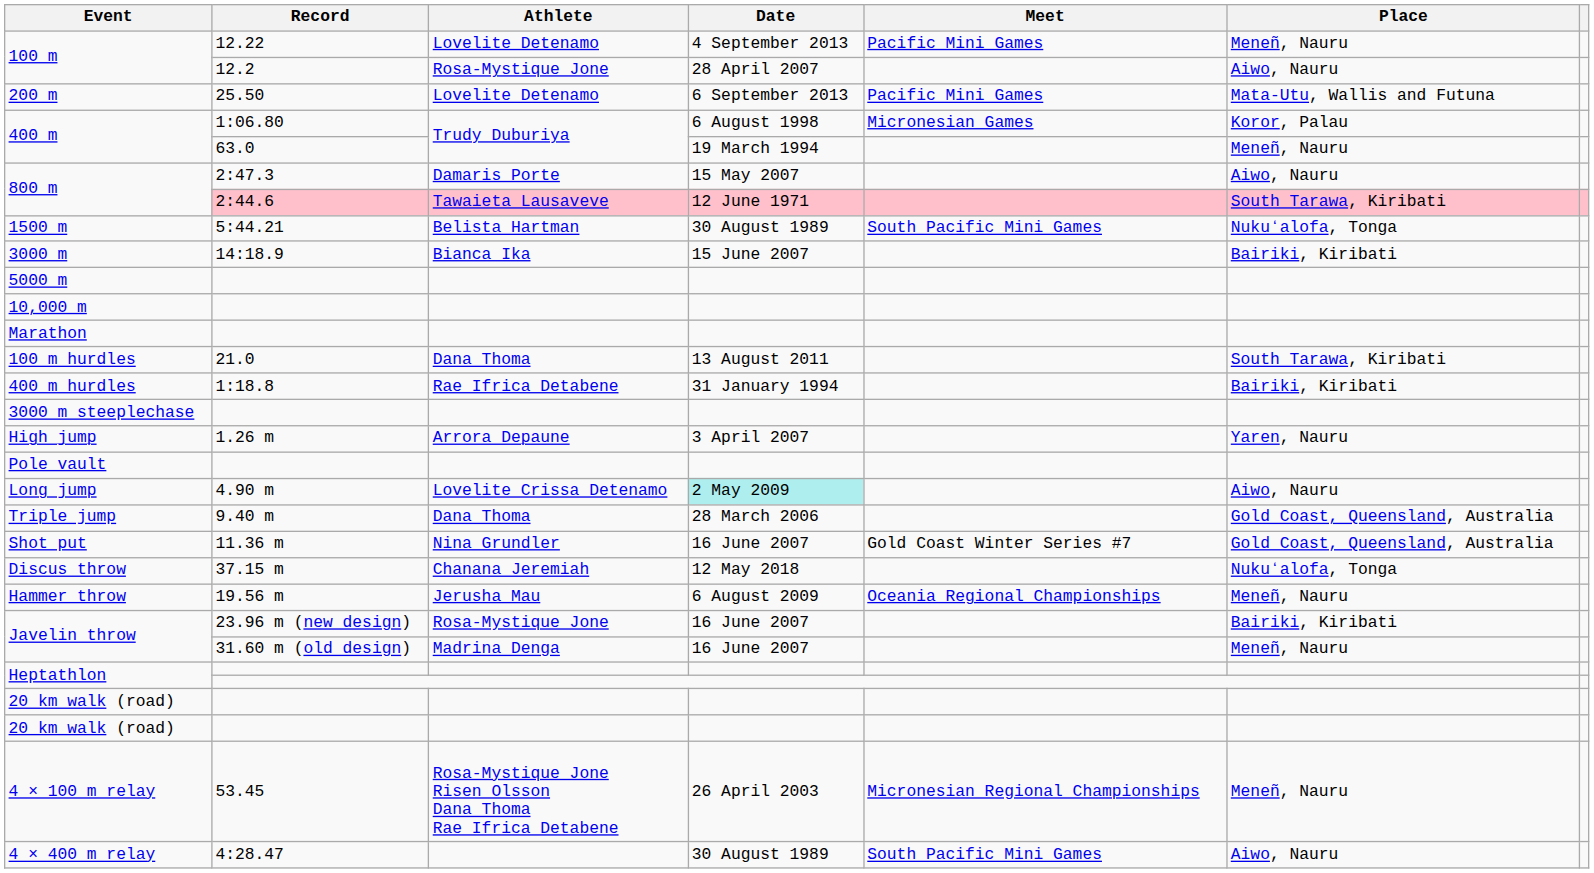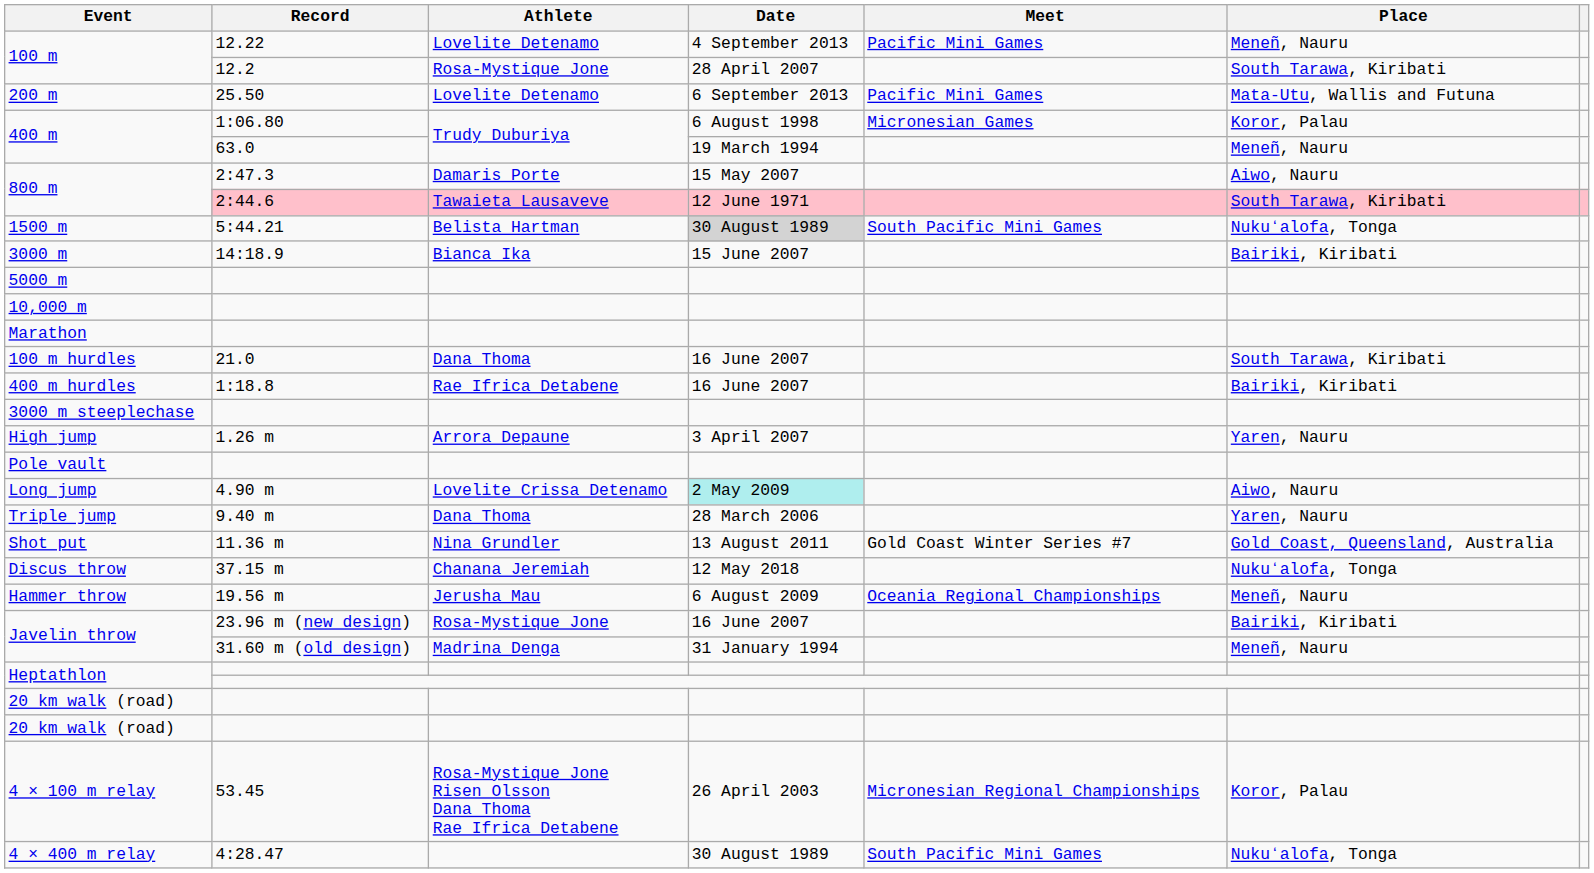100 m / 12.2 | Place: Aiwo, Nauru -> South Tarawa, Kiribati
1500 m | Date: no background -> lightgrey background
100 m hurdles | Date: 13 August 2011 -> 16 June 2007
400 m hurdles | Date: 31 January 1994 -> 16 June 2007
Triple jump | Place: Gold Coast, Queensland, Australia -> Yaren, Nauru
Shot put | Date: 16 June 2007 -> 13 August 2011
Javelin throw / 31.60 m (old design) | Date: 16 June 2007 -> 31 January 1994
4 × 100 m relay | Place: Meneñ, Nauru -> Koror, Palau
4 × 400 m relay | Place: Aiwo, Nauru -> Nukuʻalofa, Tonga
